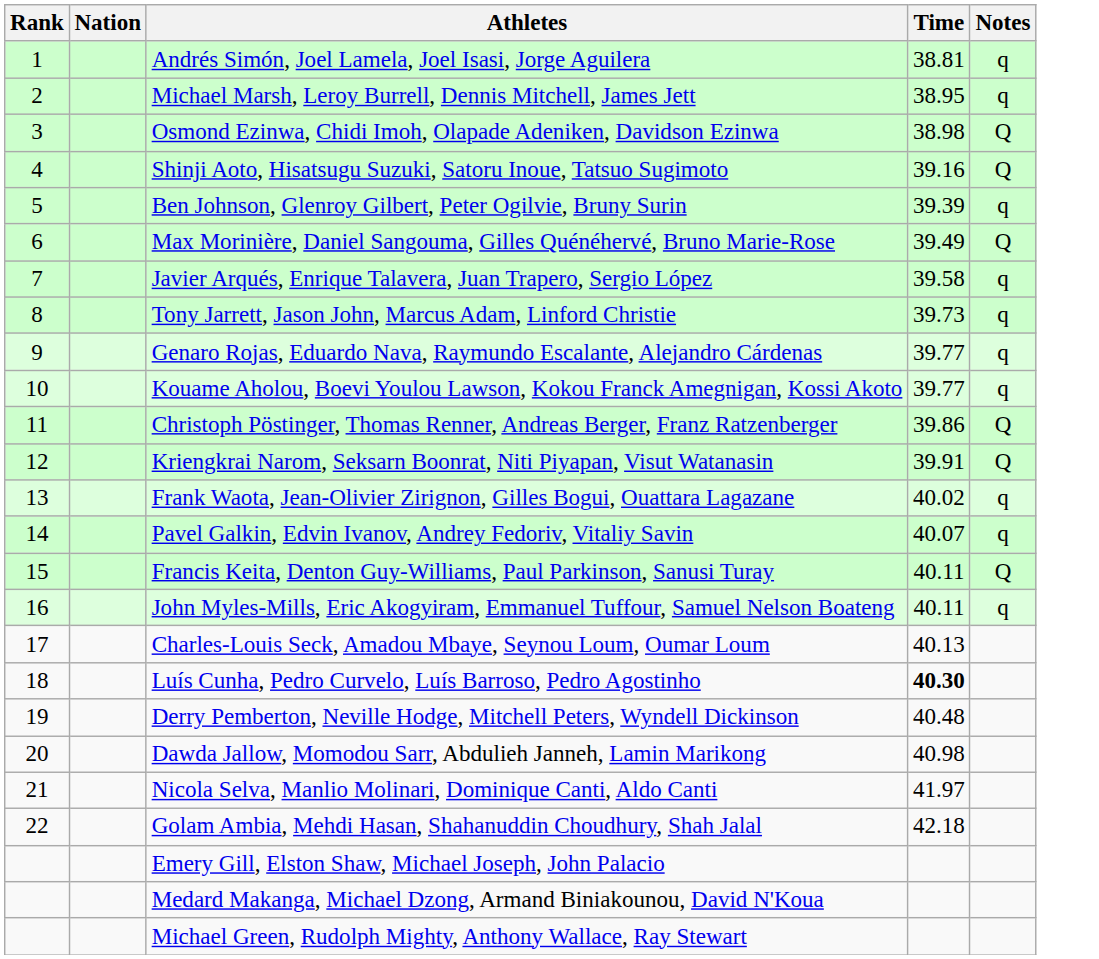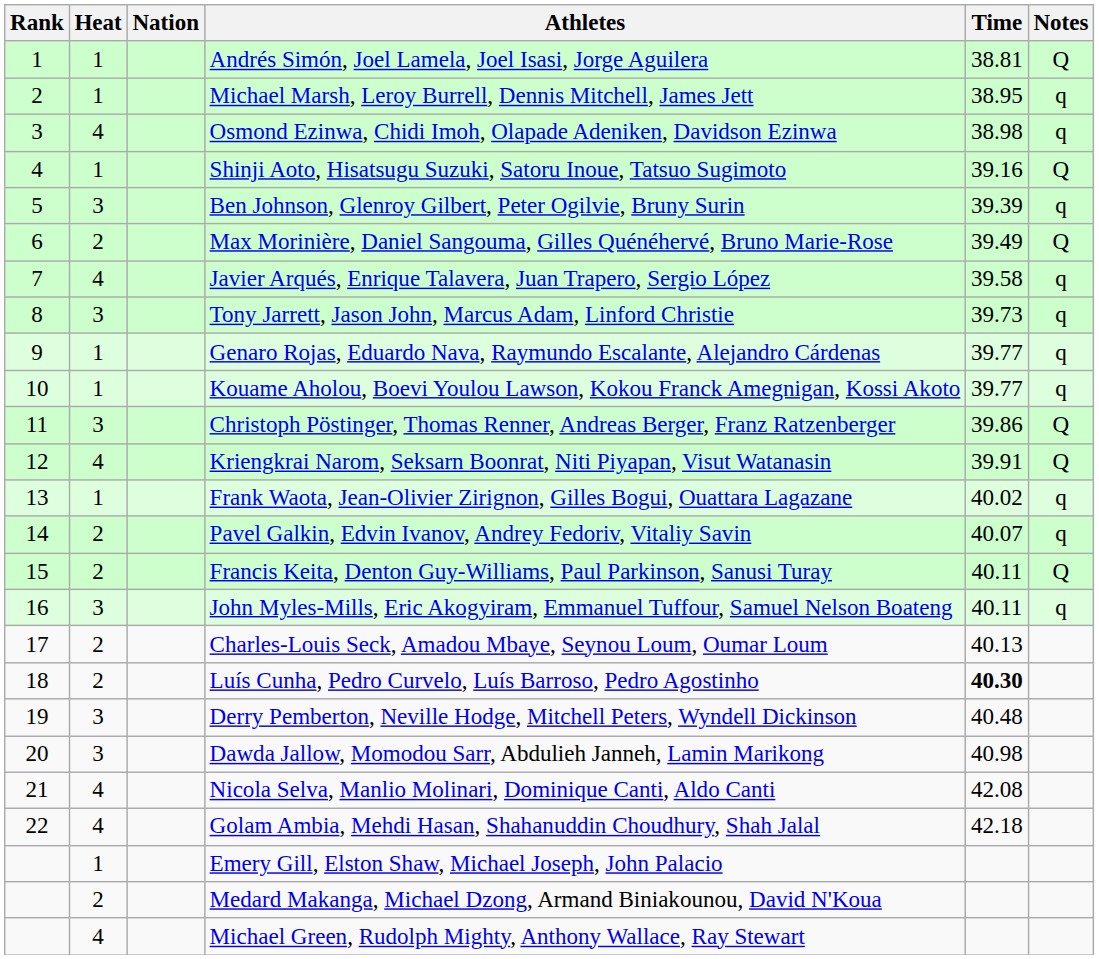+ column: Heat | 1 | 1 | 4 | 1 | 3 | 2 | 4 | 3 | 1 | 1 | 3 | 4 | 1 | 2 | 2 | 3 | 2 | 2 | 3 | 3 | 4 | 4 | 1 | 2 | 4
Andrés Simón, Joel Lamela, Joel Isasi, Jorge Aguilera | Notes: q -> Q
Osmond Ezinwa, Chidi Imoh, Olapade Adeniken, Davidson Ezinwa | Notes: Q -> q
Nicola Selva, Manlio Molinari, Dominique Canti, Aldo Canti | Time: 41.97 -> 42.08
